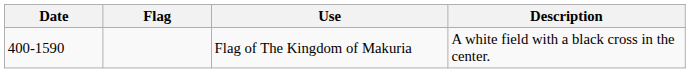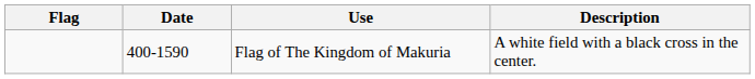columns swapped: Flag <-> Date
